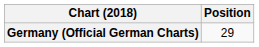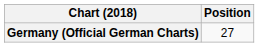Germany (Official German Charts) | Position: 29 -> 27
